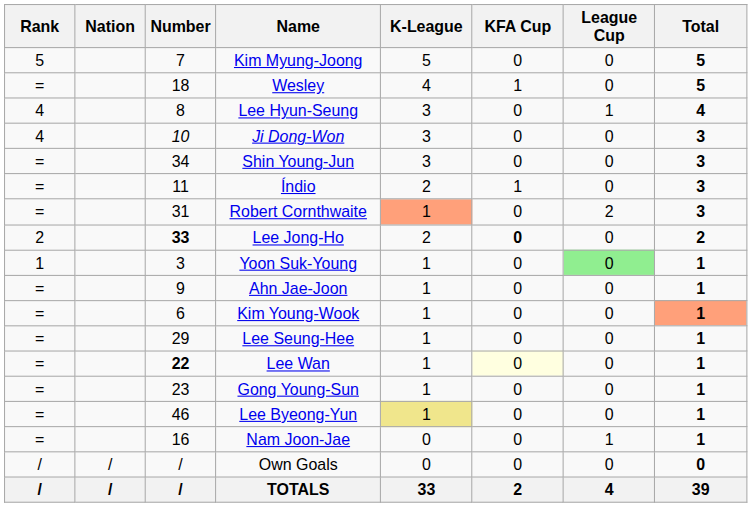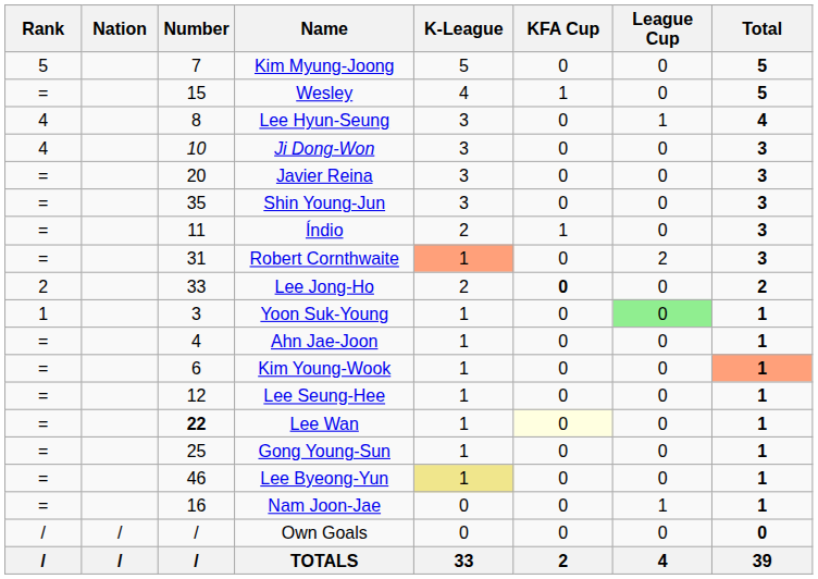Wesley | Number: 18 -> 15
+ row: = | 20 | Javier Reina | 3 | 0 | 0 | 3
Shin Young-Jun | Number: 34 -> 35
Lee Jong-Ho | Number: bold -> normal
Ahn Jae-Joon | Number: 9 -> 4
Lee Seung-Hee | Number: 29 -> 12
Gong Young-Sun | Number: 23 -> 25
